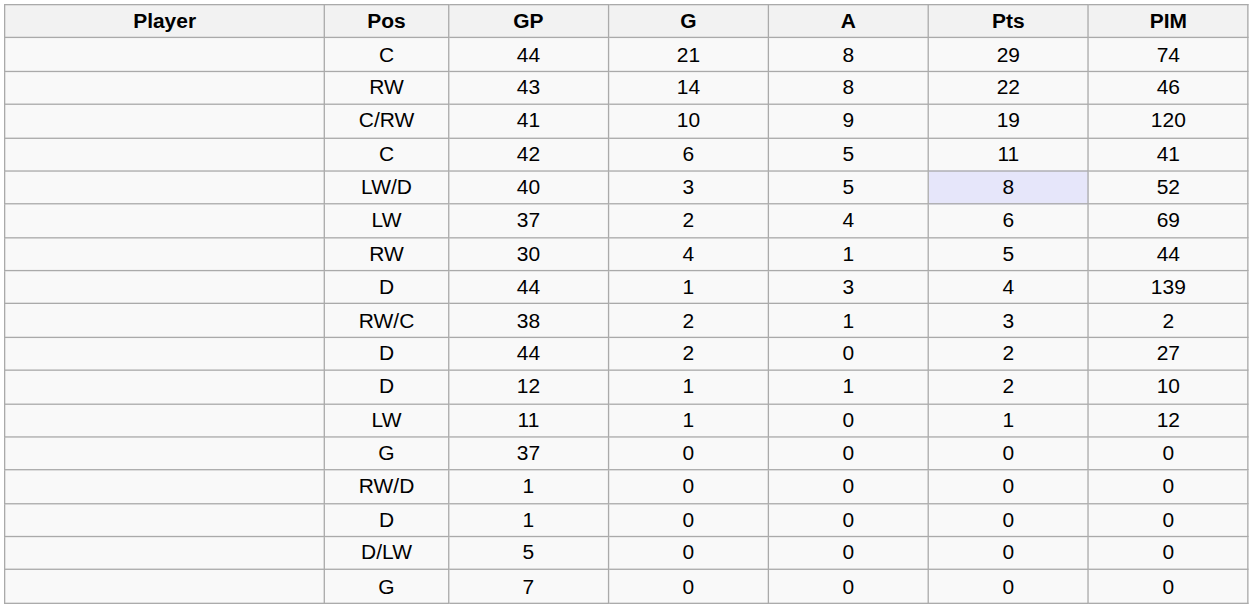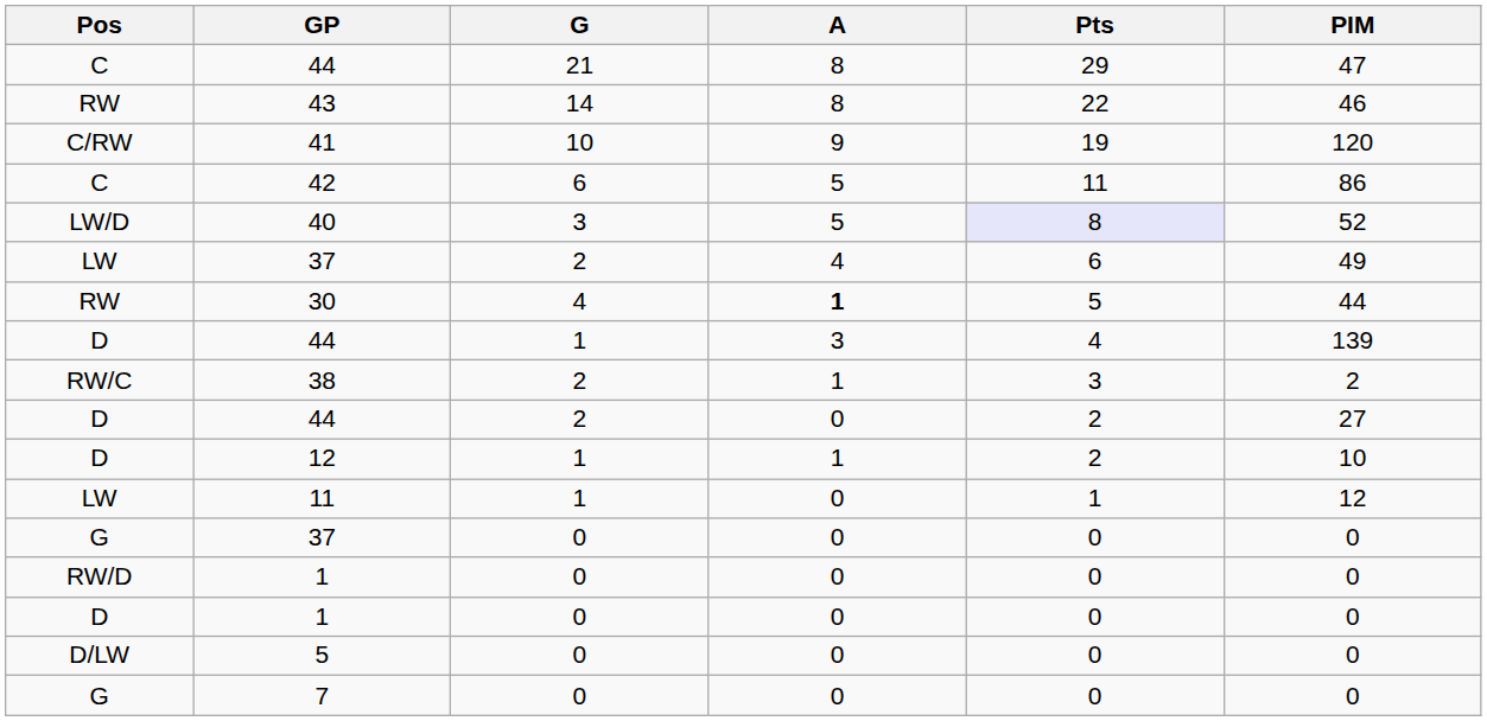- column: Player
C / 44 | PIM: 74 -> 47
42 | PIM: 41 -> 86
LW / 37 | PIM: 69 -> 49
30 | A: normal -> bold
